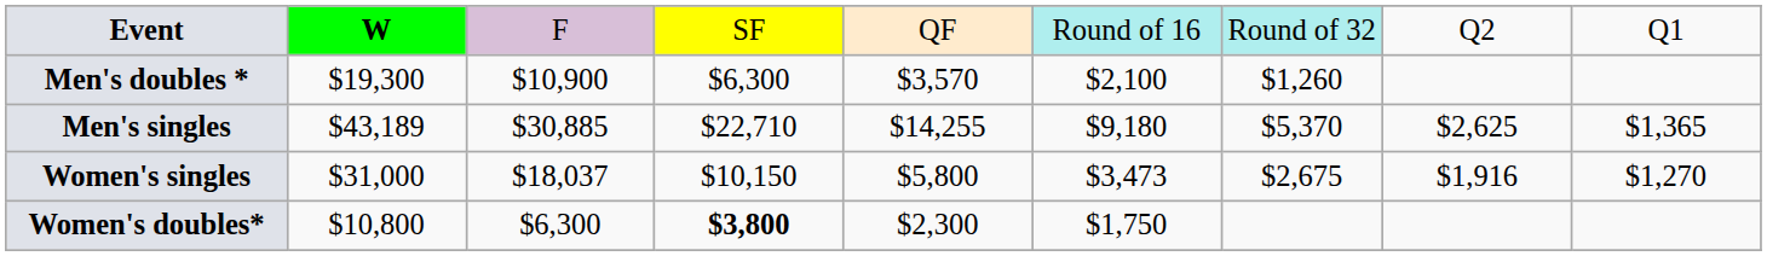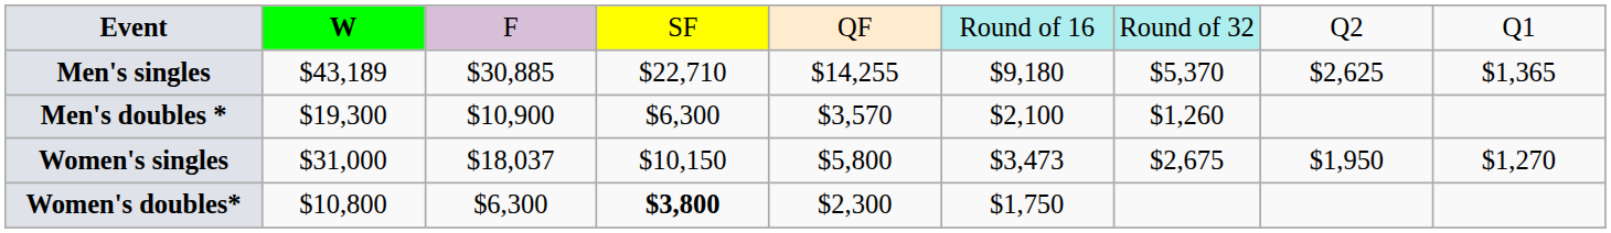rows swapped: Men's singles <-> Men's doubles *
Women's singles | column 8: $1,916 -> $1,950
